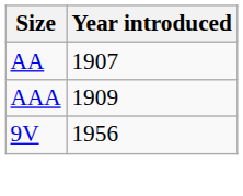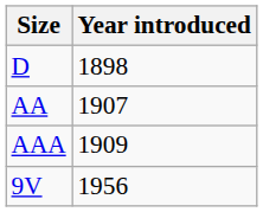+ row: D | 1898
